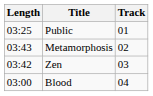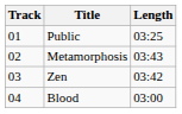columns swapped: Track <-> Length
